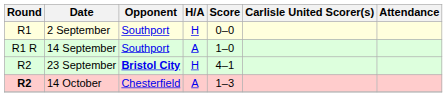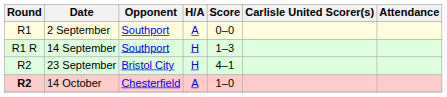2 September | H/A: H -> A
14 September | H/A: A -> H
14 September | Score: 1–0 -> 1–3
23 September | Opponent: bold -> normal
14 October | Score: 1–3 -> 1–0
